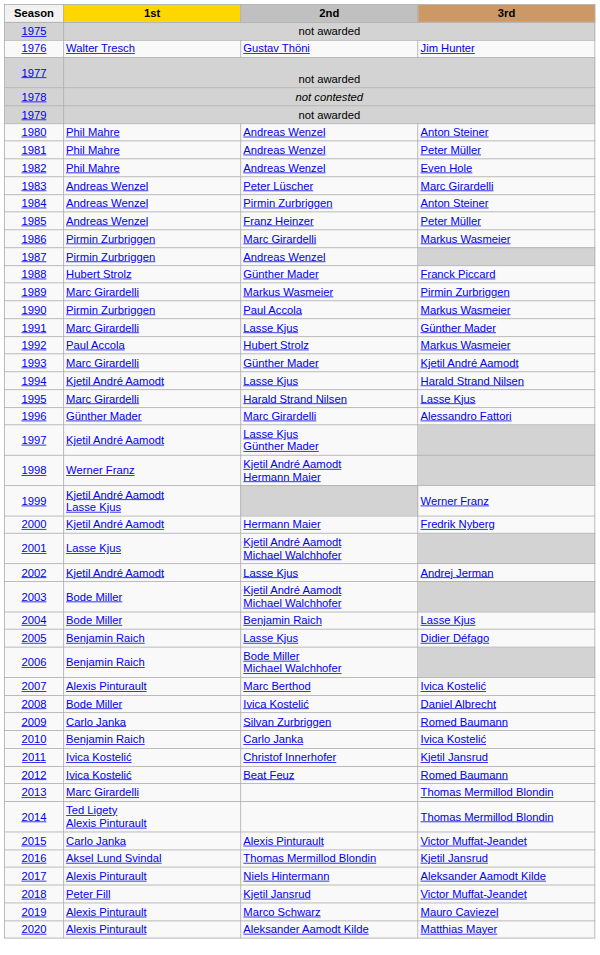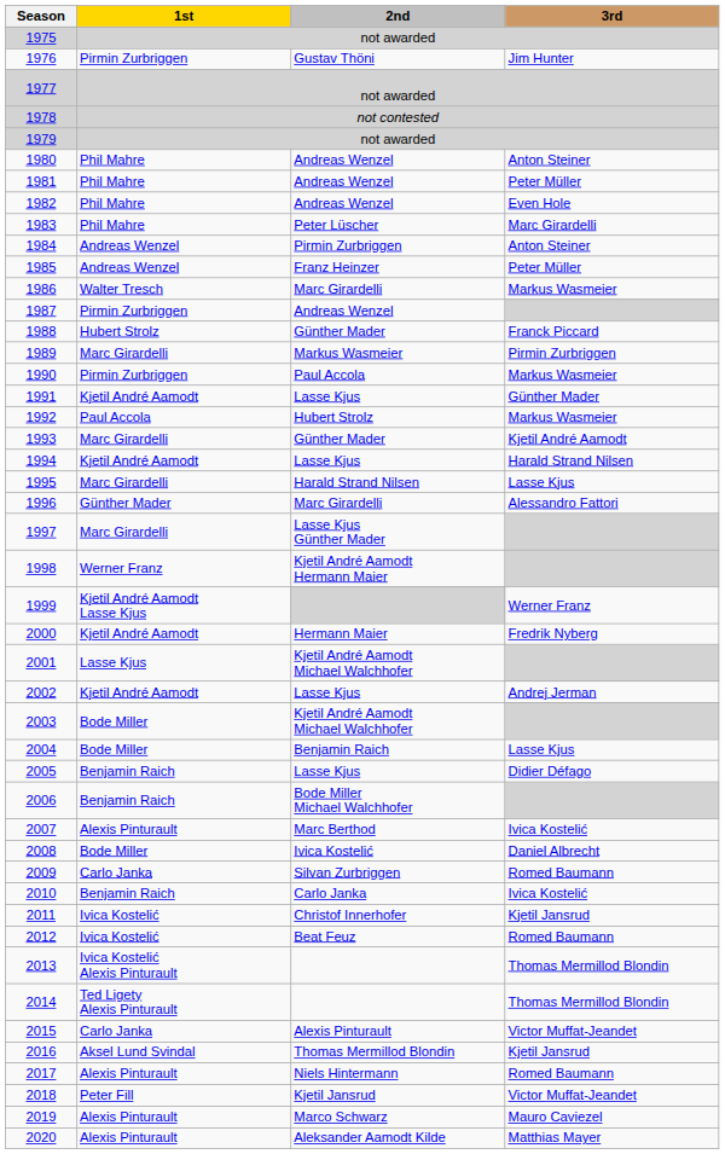1976 | 1st: Walter Tresch -> Pirmin Zurbriggen
1983 | 1st: Andreas Wenzel -> Phil Mahre
1986 | 1st: Pirmin Zurbriggen -> Walter Tresch
1991 | 1st: Marc Girardelli -> Kjetil André Aamodt
1997 | 1st: Kjetil André Aamodt -> Marc Girardelli
2013 | 1st: Marc Girardelli -> Ivica Kostelić Alexis Pinturault
2017 | 3rd: Aleksander Aamodt Kilde -> Romed Baumann
